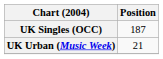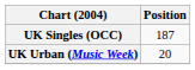UK Urban (Music Week) | Position: 21 -> 20
